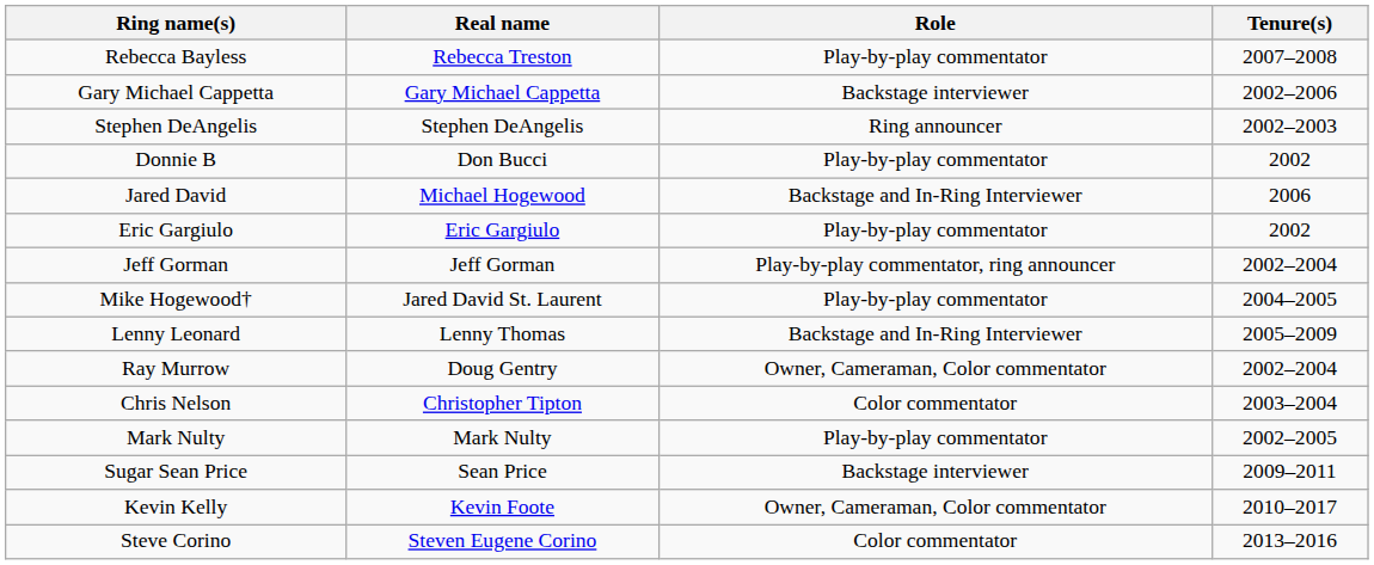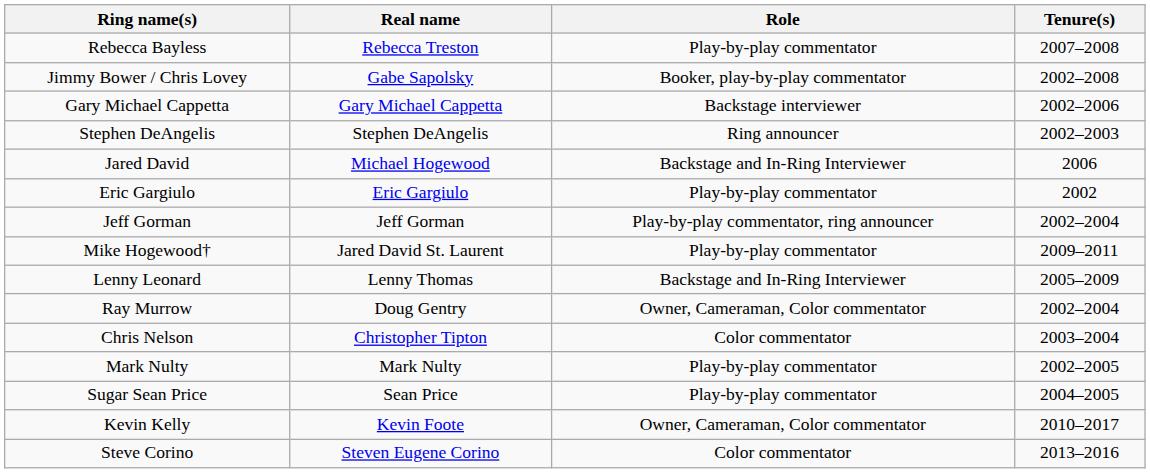+ row: Jimmy Bower / Chris Lovey | Gabe Sapolsky | Booker, play-by-play commentator | 2002–2008
- row: Donnie B | Don Bucci | Play-by-play commentator | 2002
Mike Hogewood† | Tenure(s): 2004–2005 -> 2009–2011
Sugar Sean Price | Role: Backstage interviewer -> Play-by-play commentator
Sugar Sean Price | Tenure(s): 2009–2011 -> 2004–2005
